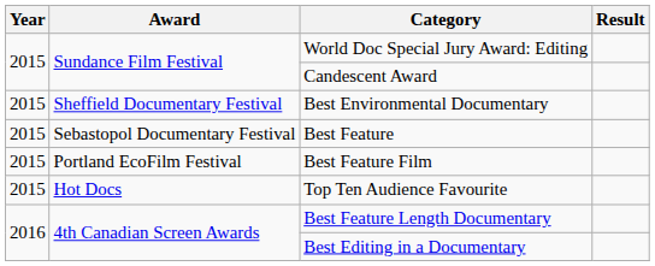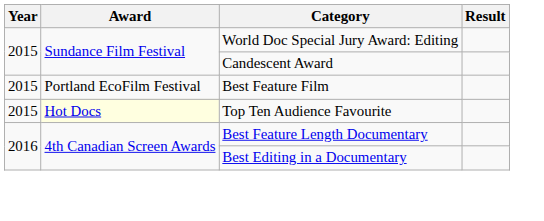- row: 2015 | Sheffield Documentary Festival | Best Environmental Documentary
- row: 2015 | Sebastopol Documentary Festival | Best Feature
Top Ten Audience Favourite | Award: no background -> lightyellow background
